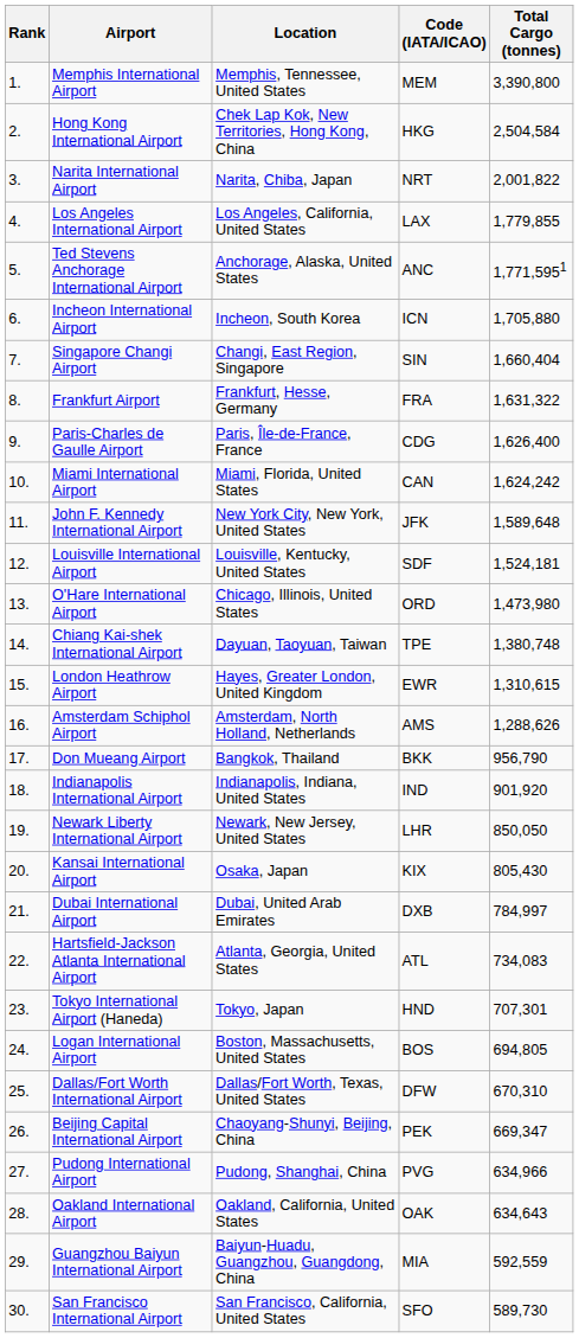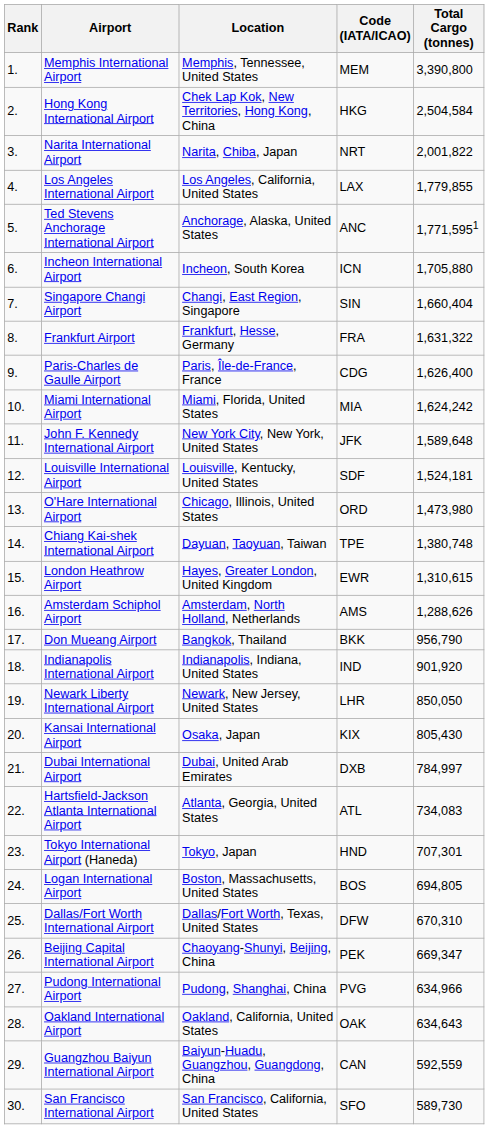Miami International Airport | Code (IATA/ICAO): CAN -> MIA
Guangzhou Baiyun International Airport | Code (IATA/ICAO): MIA -> CAN
